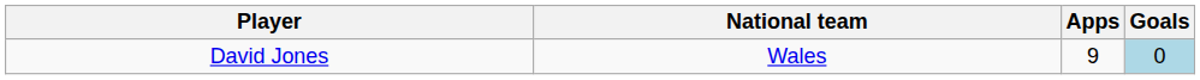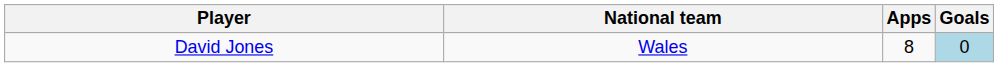David Jones | Apps: 9 -> 8
